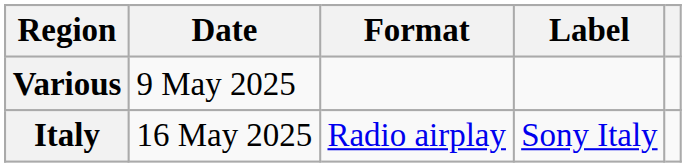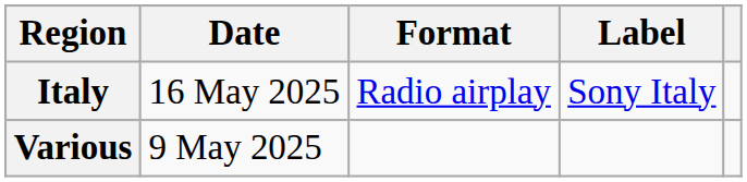rows swapped: Various <-> Italy
